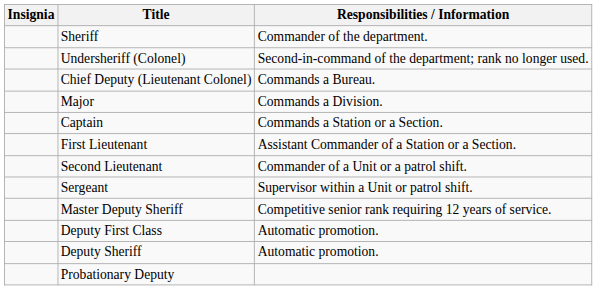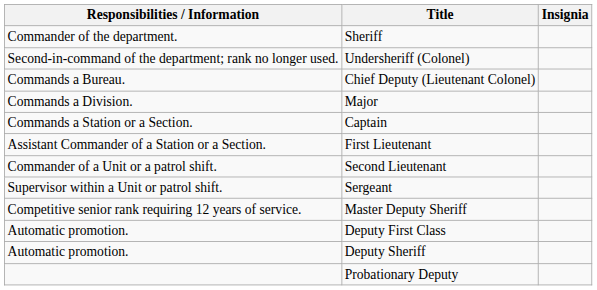columns swapped: Insignia <-> Responsibilities / Information
